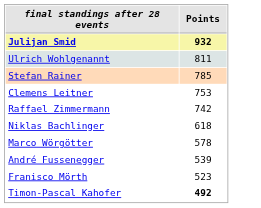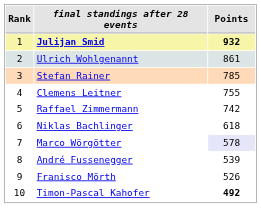+ column: Rank | 1 | 2 | 3 | 4 | 5 | 6 | 7 | 8 | 9 | 10
Ulrich Wohlgenannt | Points: 811 -> 861
Clemens Leitner | Points: 753 -> 755
Marco Wörgötter | Points: no background -> lavender background
Franisco Mörth | Points: 523 -> 526
